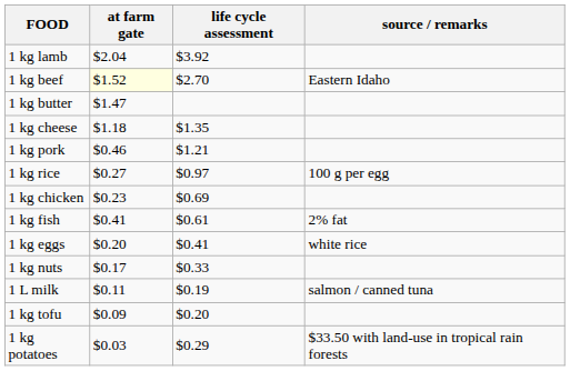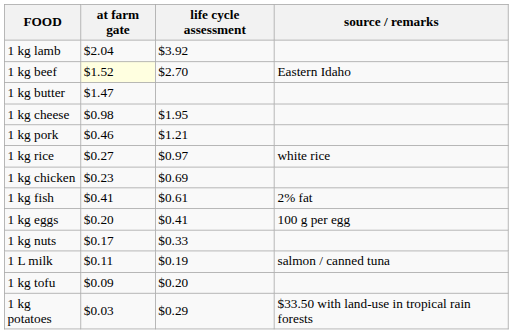1 kg cheese | at farm gate: $1.18 -> $0.98
1 kg cheese | life cycle assessment: $1.35 -> $1.95
1 kg rice | source / remarks: 100 g per egg -> white rice
1 kg eggs | source / remarks: white rice -> 100 g per egg
